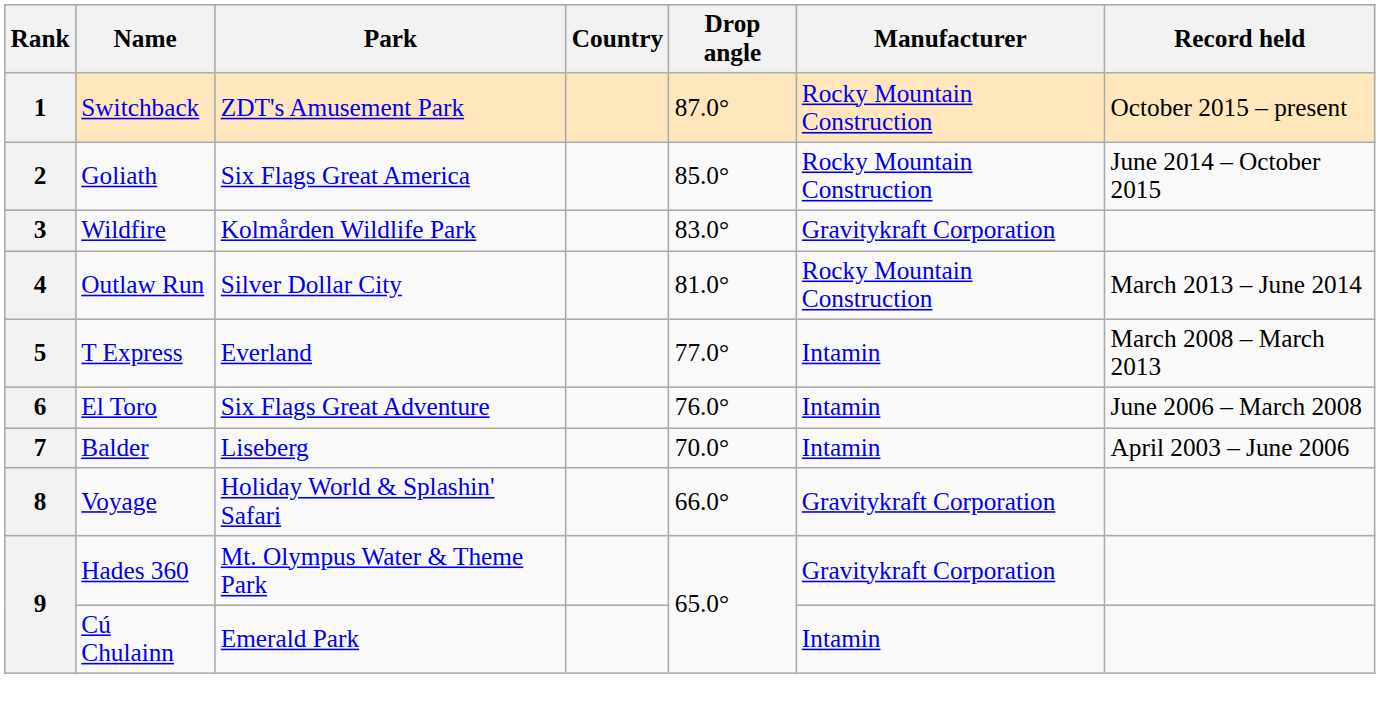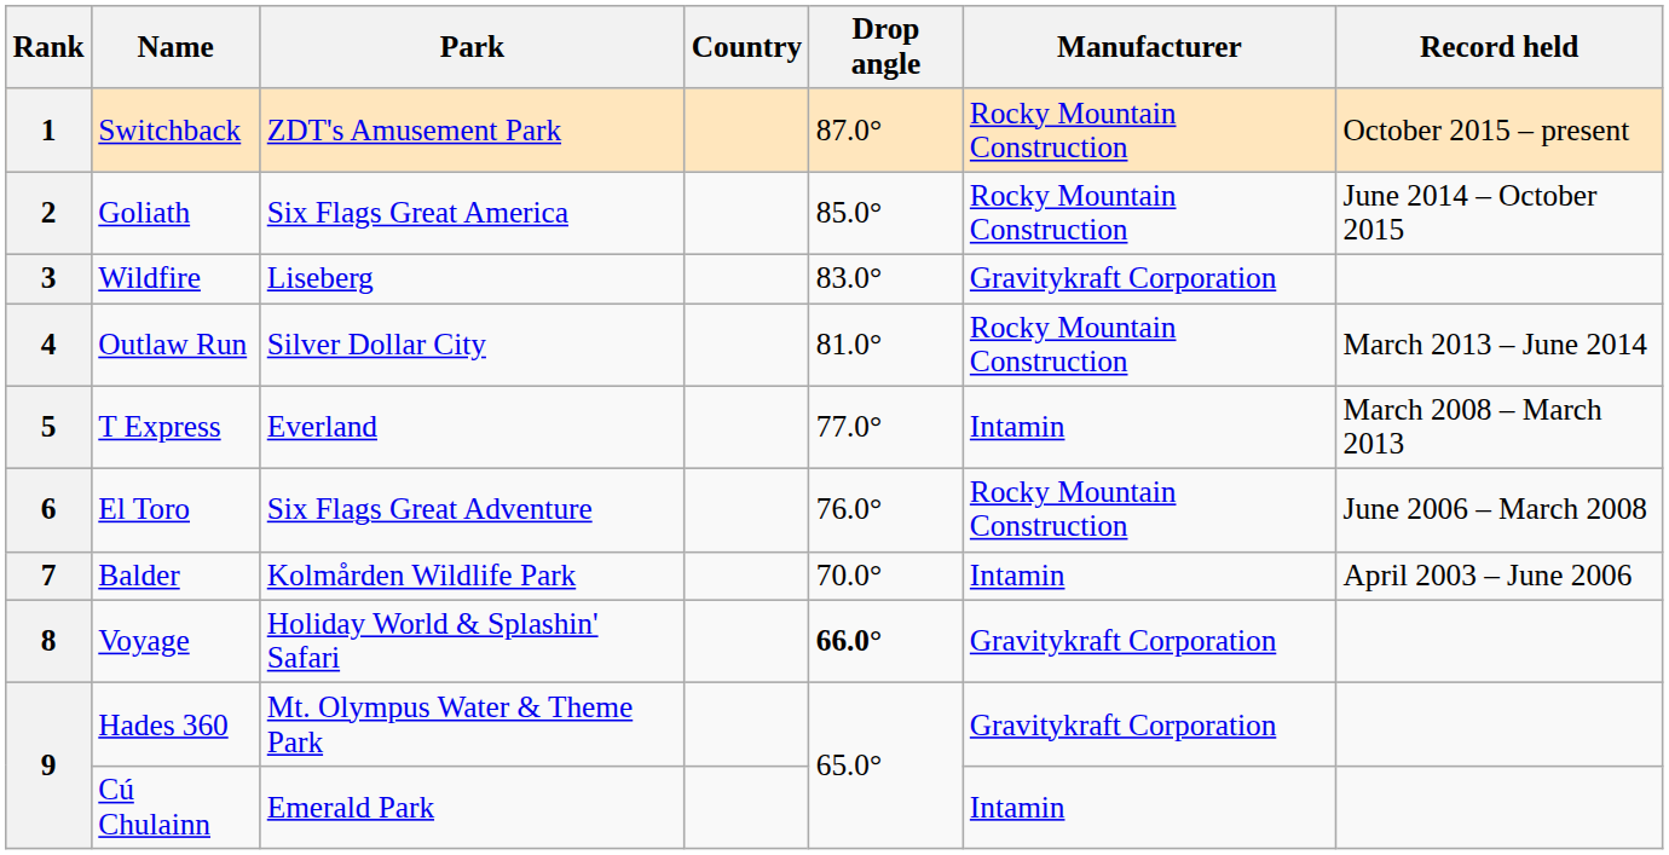3 | Park: Kolmården Wildlife Park -> Liseberg
6 | Manufacturer: Intamin -> Rocky Mountain Construction
7 | Park: Liseberg -> Kolmården Wildlife Park
8 | Drop angle: normal -> bold
